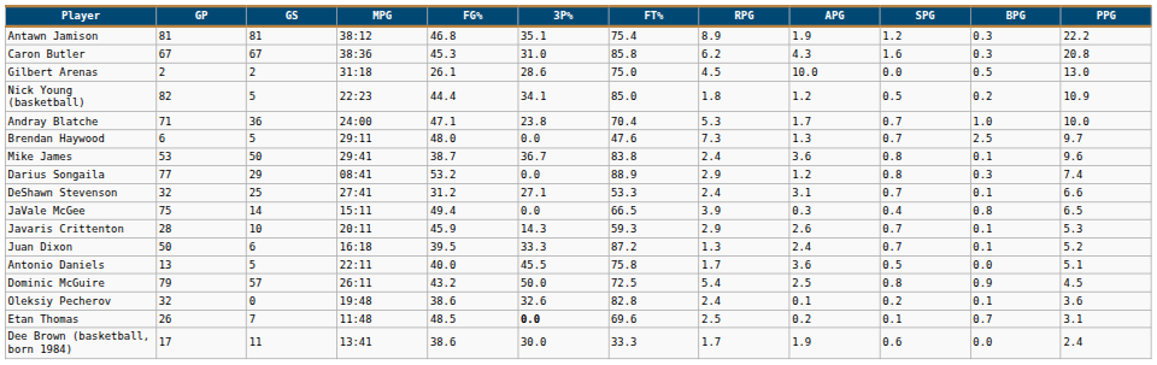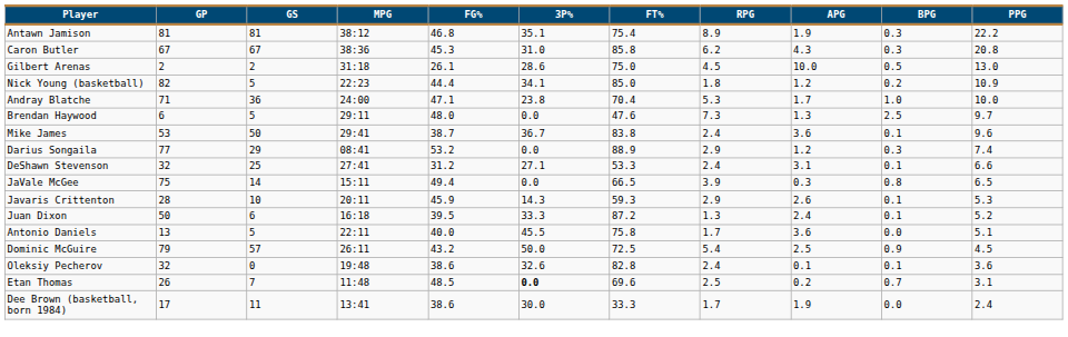- column: SPG | 1.2 | 1.6 | 0.0 | 0.5 | 0.7 | 0.7 | 0.8 | 0.8 | 0.7 | 0.4 | 0.7 | 0.7 | 0.5 | 0.8 | 0.2 | 0.1 | 0.6
